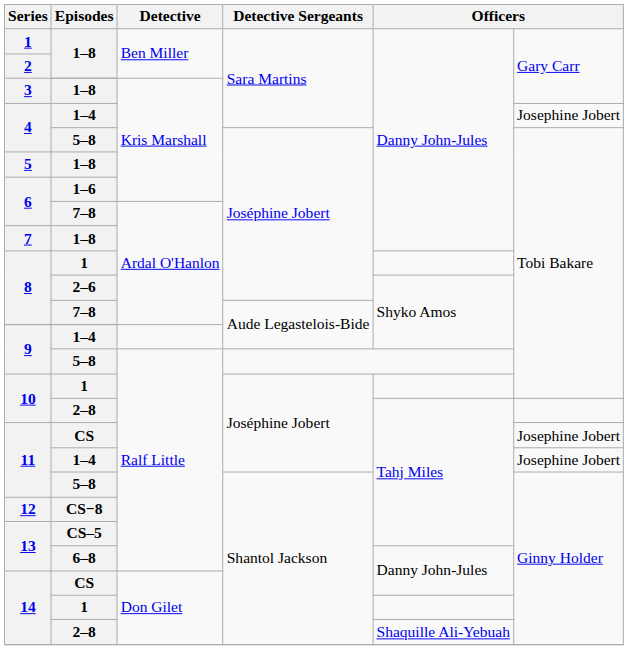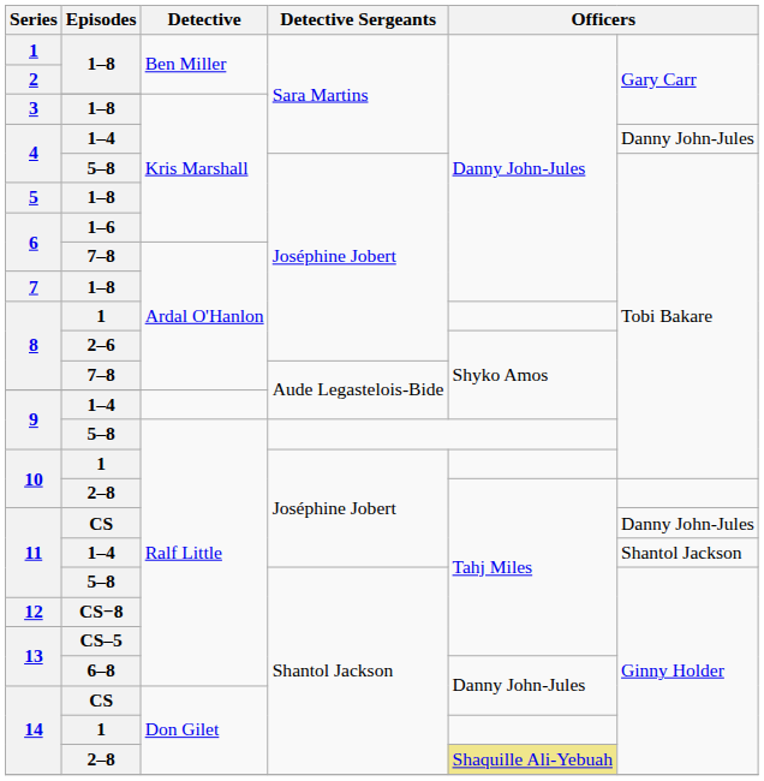4 / 1–4 | column 6: Josephine Jobert -> Danny John-Jules
11 / CS | column 6: Josephine Jobert -> Danny John-Jules
11 / 1–4 | column 6: Josephine Jobert -> Shantol Jackson
14 / 2–8 | column 5: no background -> khaki background
